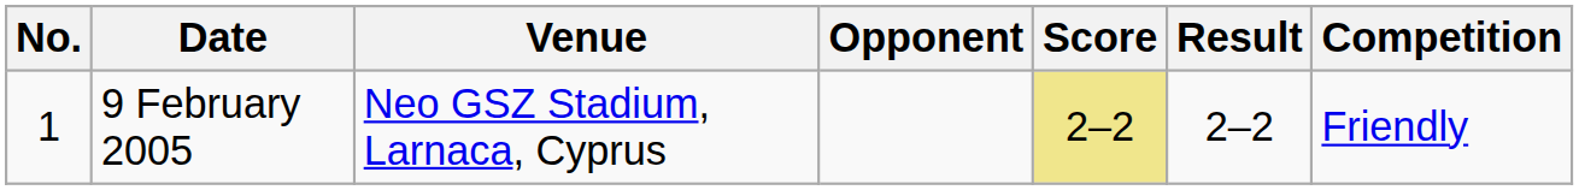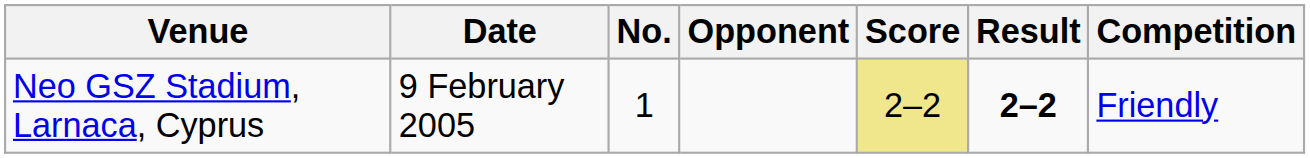columns swapped: No. <-> Venue
9 February 2005 | Result: normal -> bold
